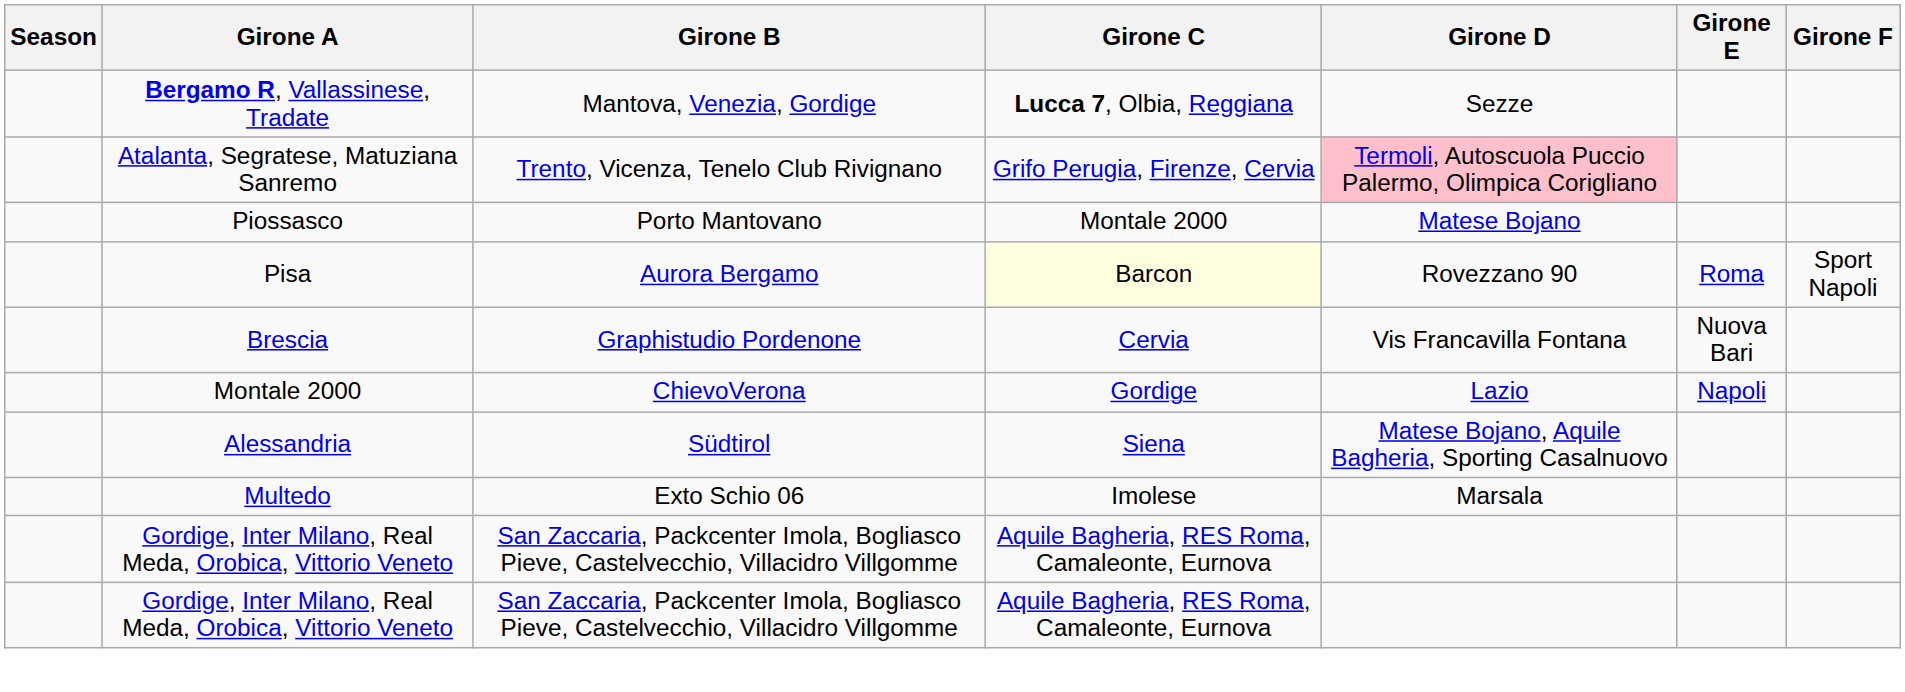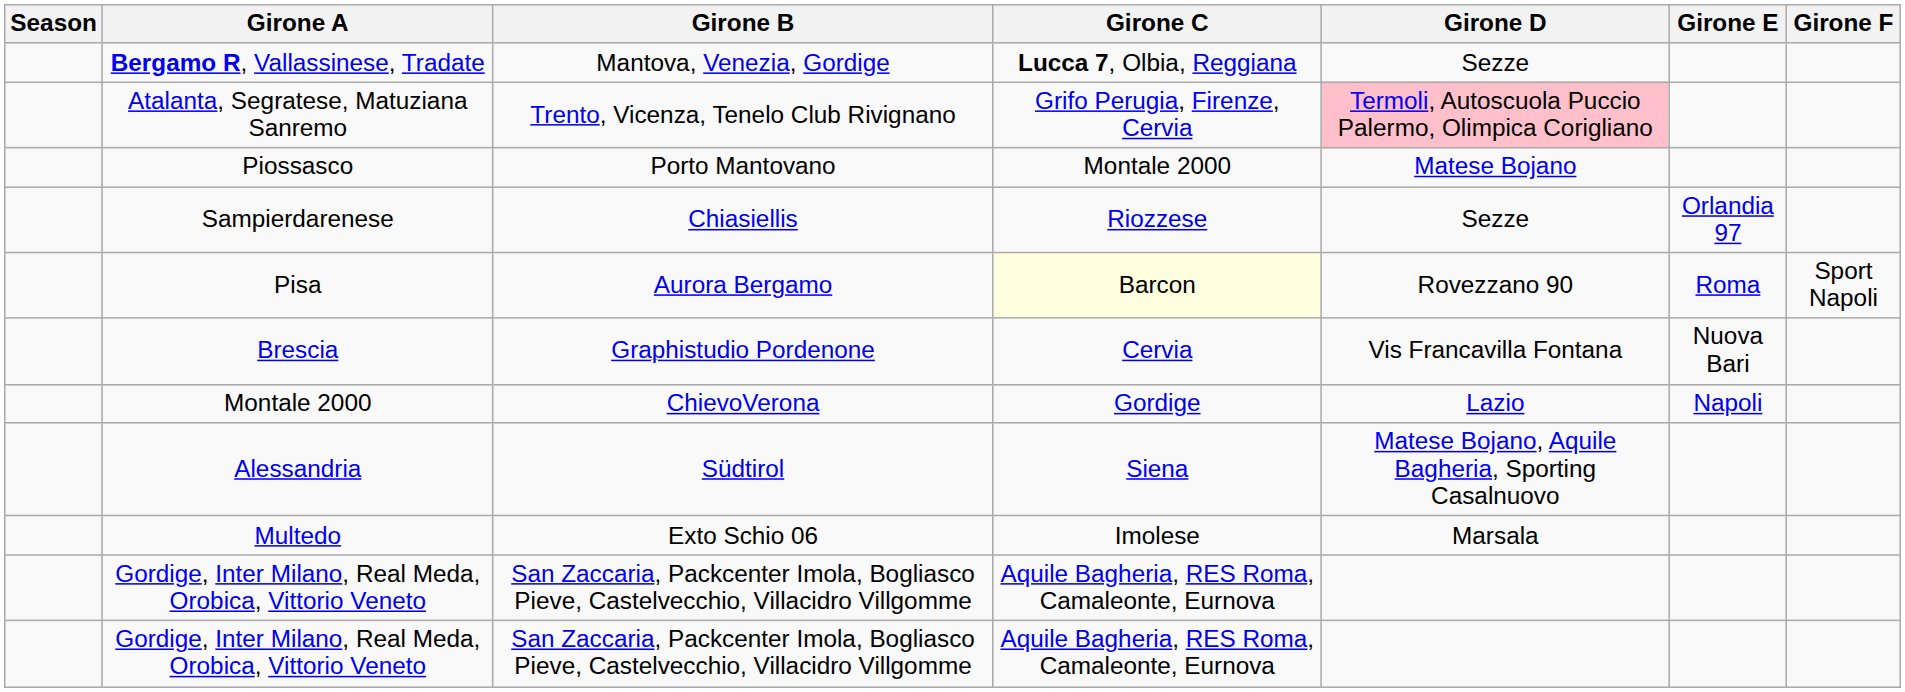+ row: Sampierdarenese | Chiasiellis | Riozzese | Sezze | Orlandia 97
